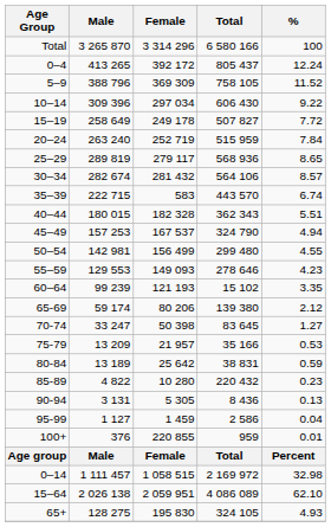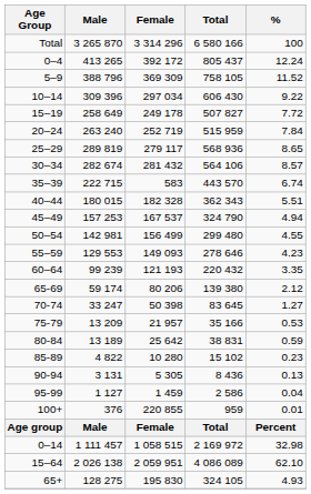60–64 | Total: 15 102 -> 220 432
85-89 | Total: 220 432 -> 15 102
